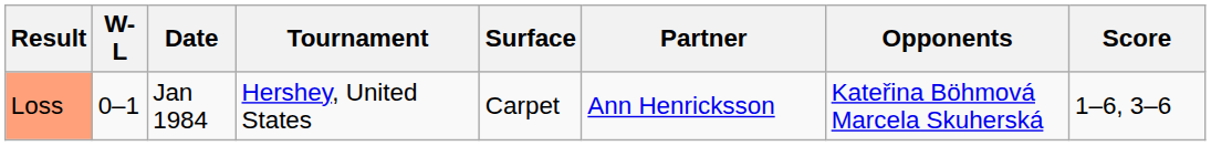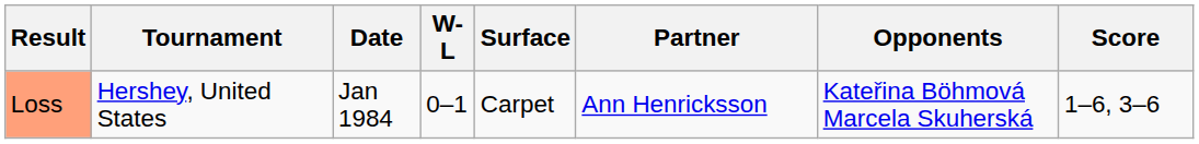columns swapped: W-L <-> Tournament
